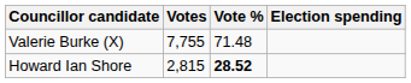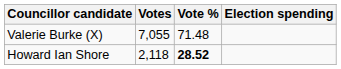Valerie Burke (X) | Votes: 7,755 -> 7,055
Howard Ian Shore | Votes: 2,815 -> 2,118
